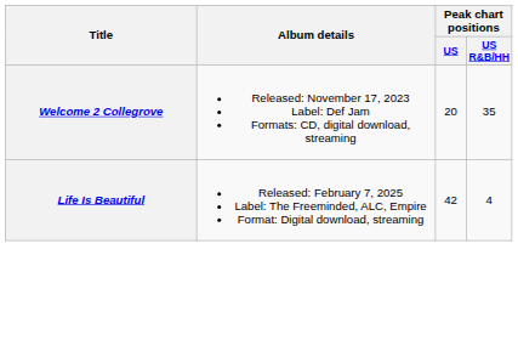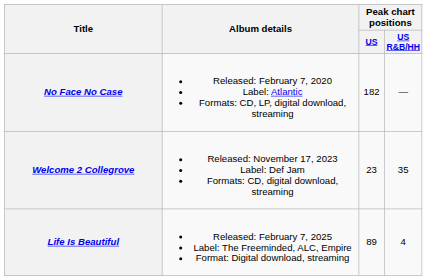+ row: No Face No Case | Released: February 7, 2020 Label: Atlantic Formats: CD, LP, digital download, streaming | 182 | —
Welcome 2 Collegrove | Peak chart positions / US: 20 -> 23
Life Is Beautiful | Peak chart positions / US: 42 -> 89
